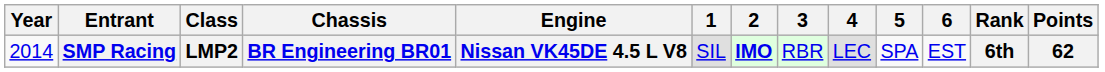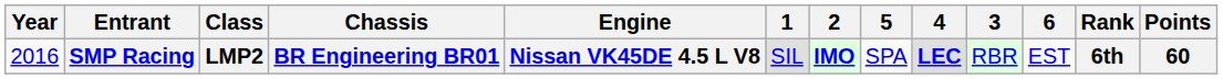columns swapped: 3 <-> 5
SMP Racing | Year: 2014 -> 2016
SMP Racing | 4: normal -> bold
SMP Racing | Points: 62 -> 60
